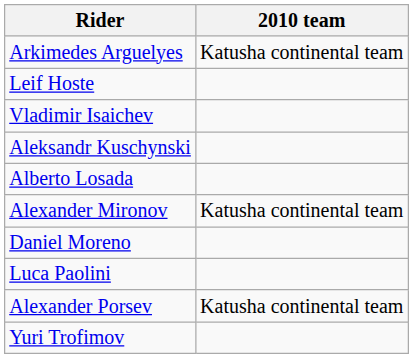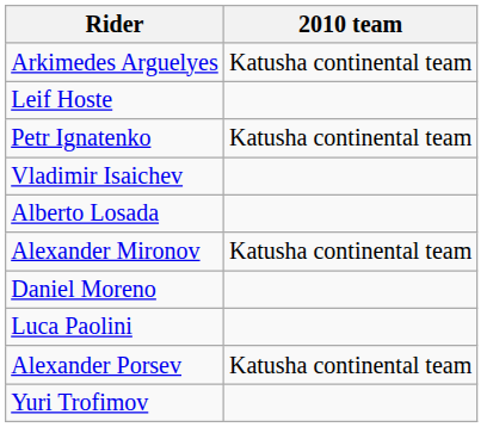+ row: Petr Ignatenko | Katusha continental team
- row: Aleksandr Kuschynski
